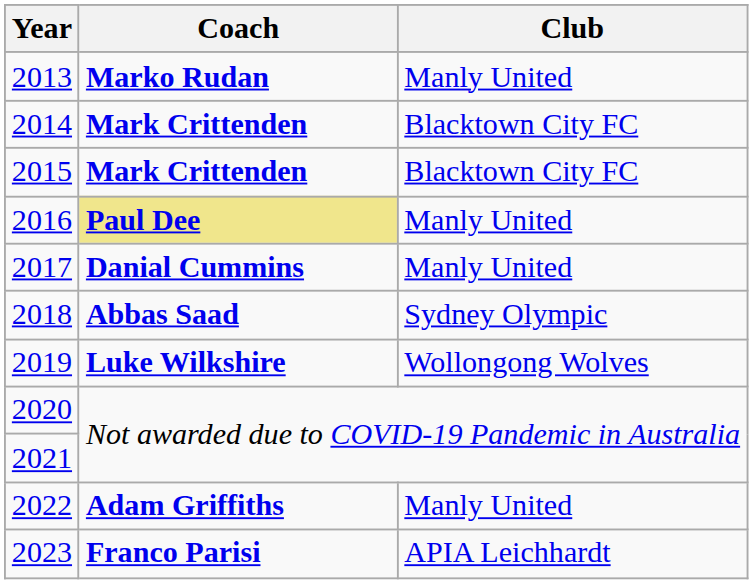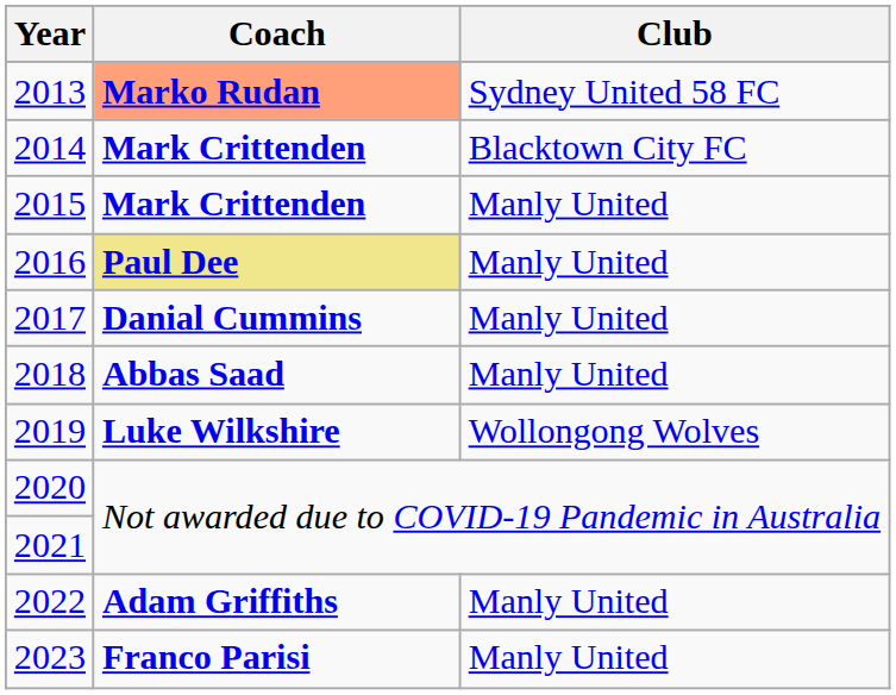2013 | Coach: no background -> lightsalmon background
2013 | Club: Manly United -> Sydney United 58 FC
2015 | Club: Blacktown City FC -> Manly United
2018 | Club: Sydney Olympic -> Manly United
2023 | Club: APIA Leichhardt -> Manly United
